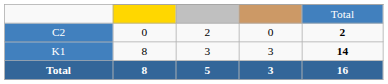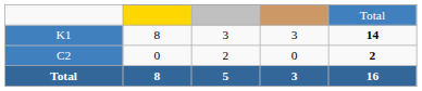rows swapped: K1 <-> C2
